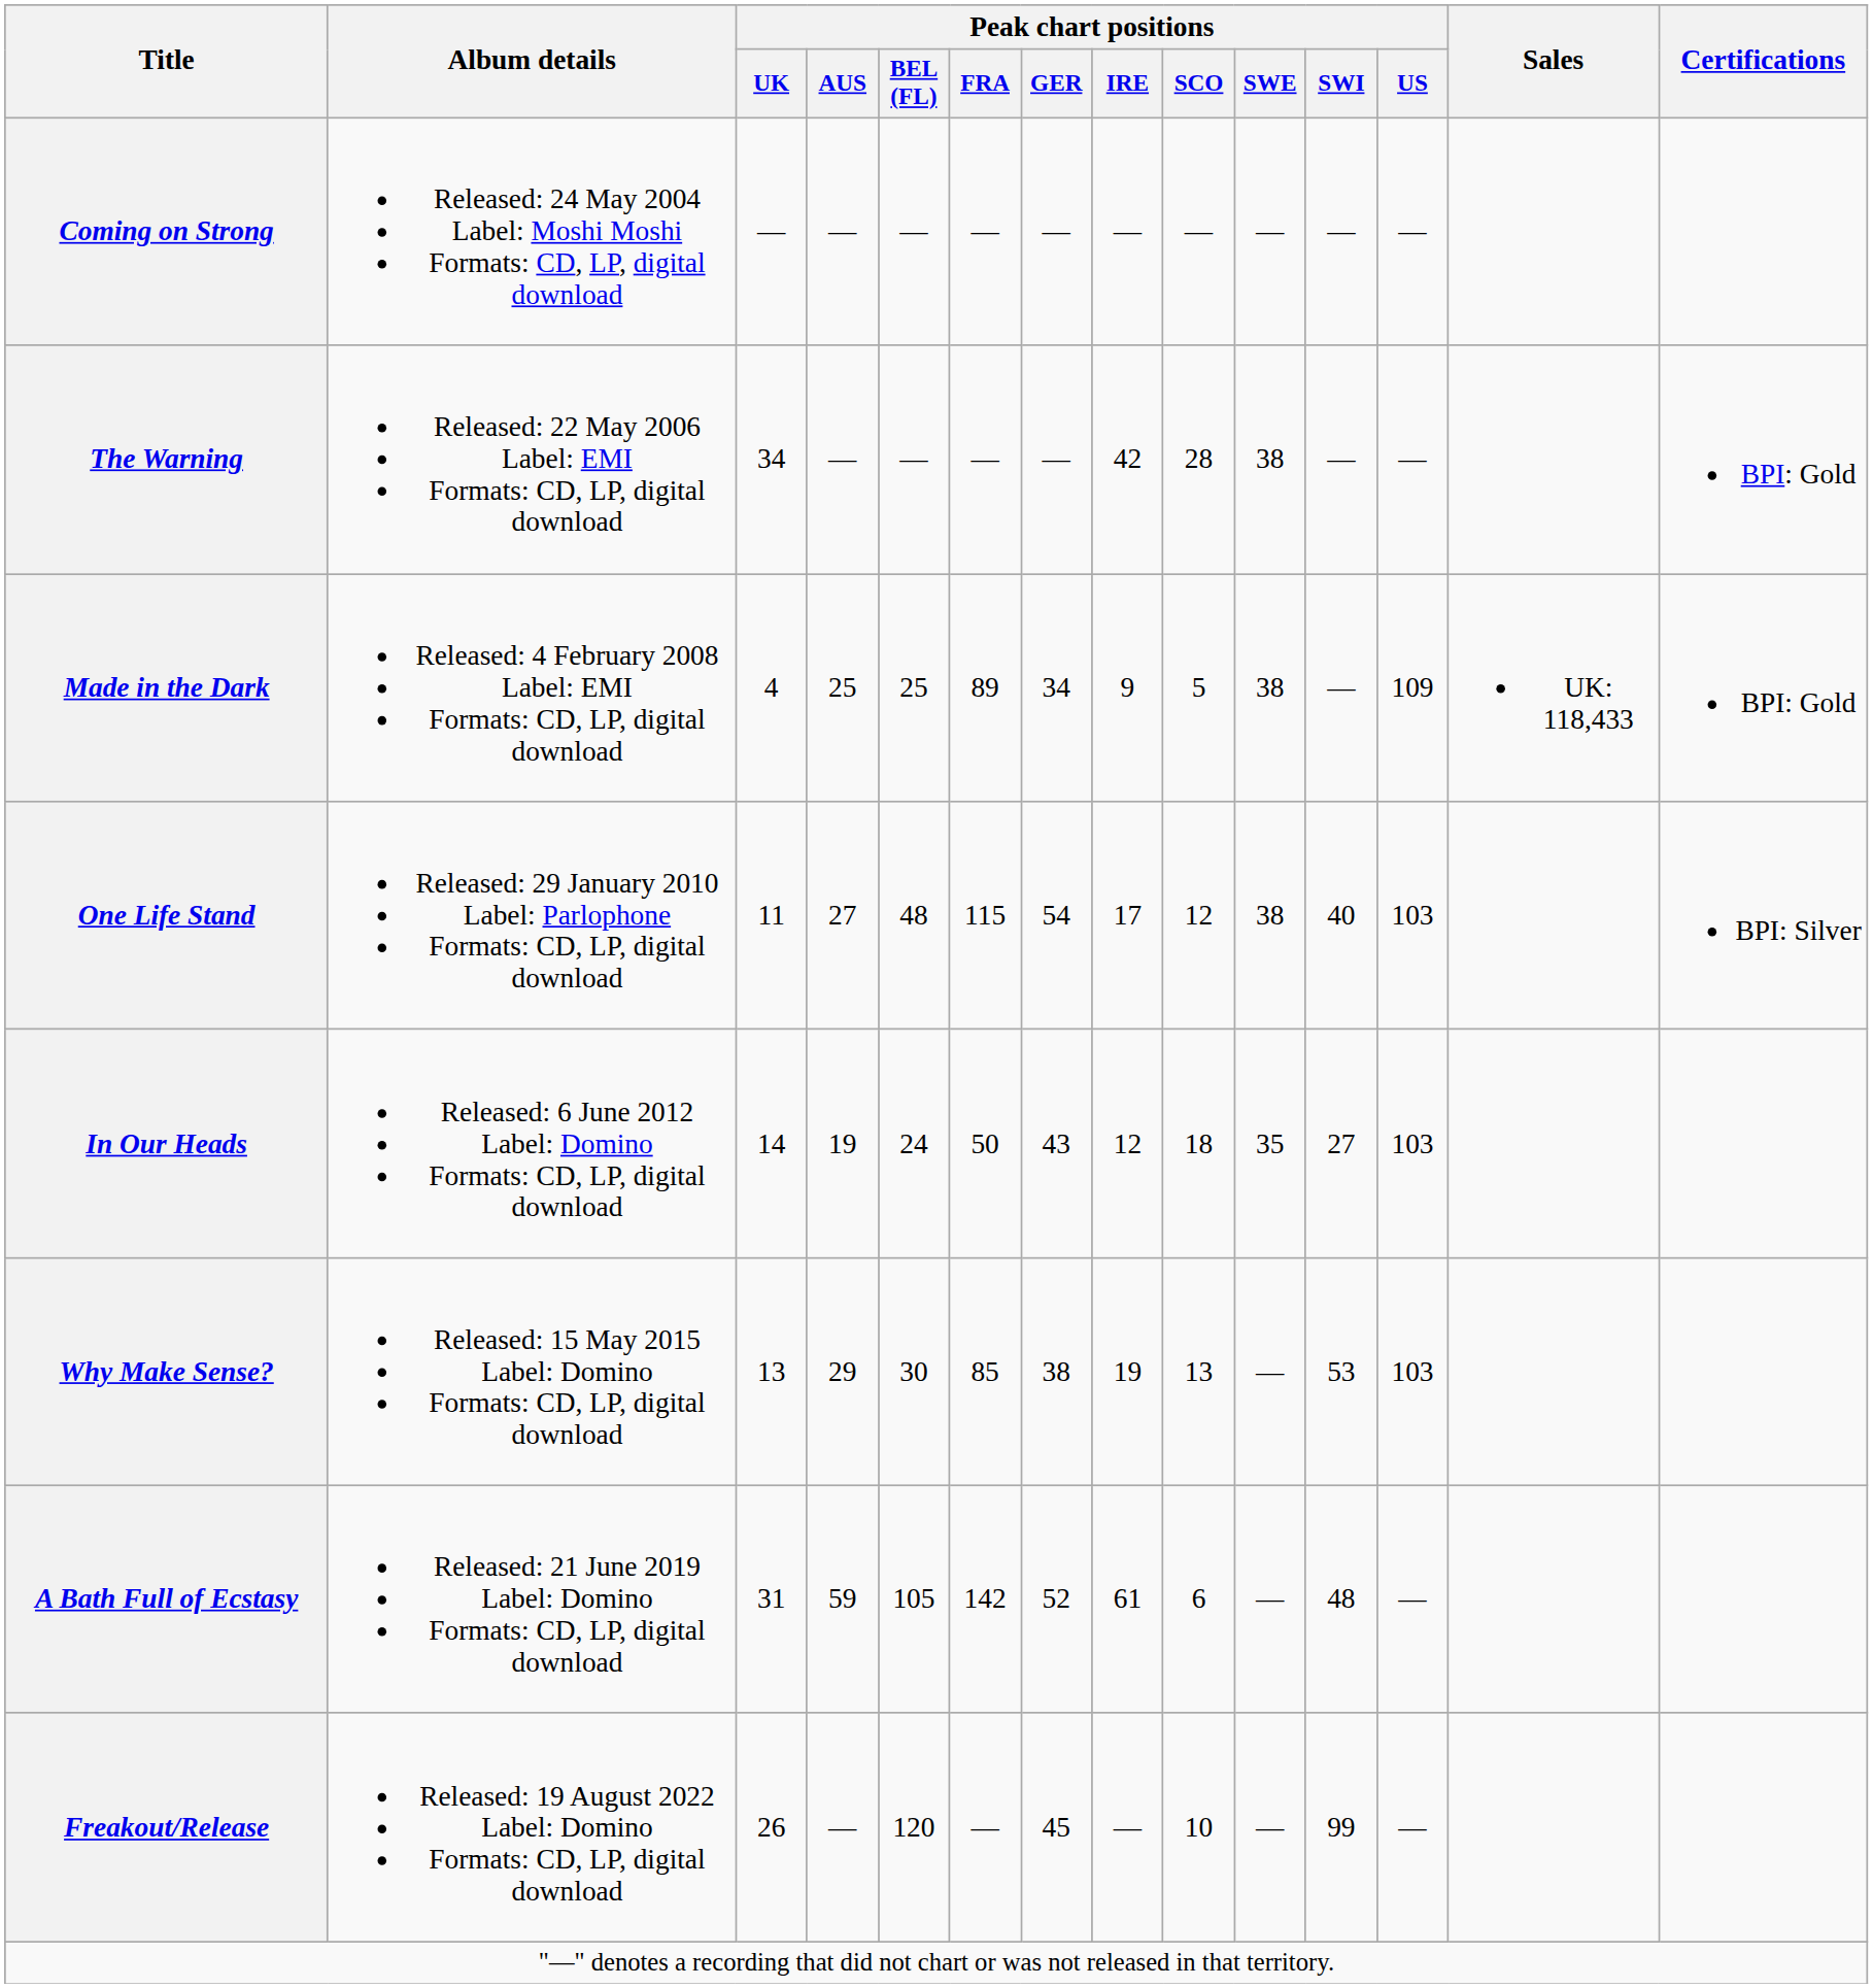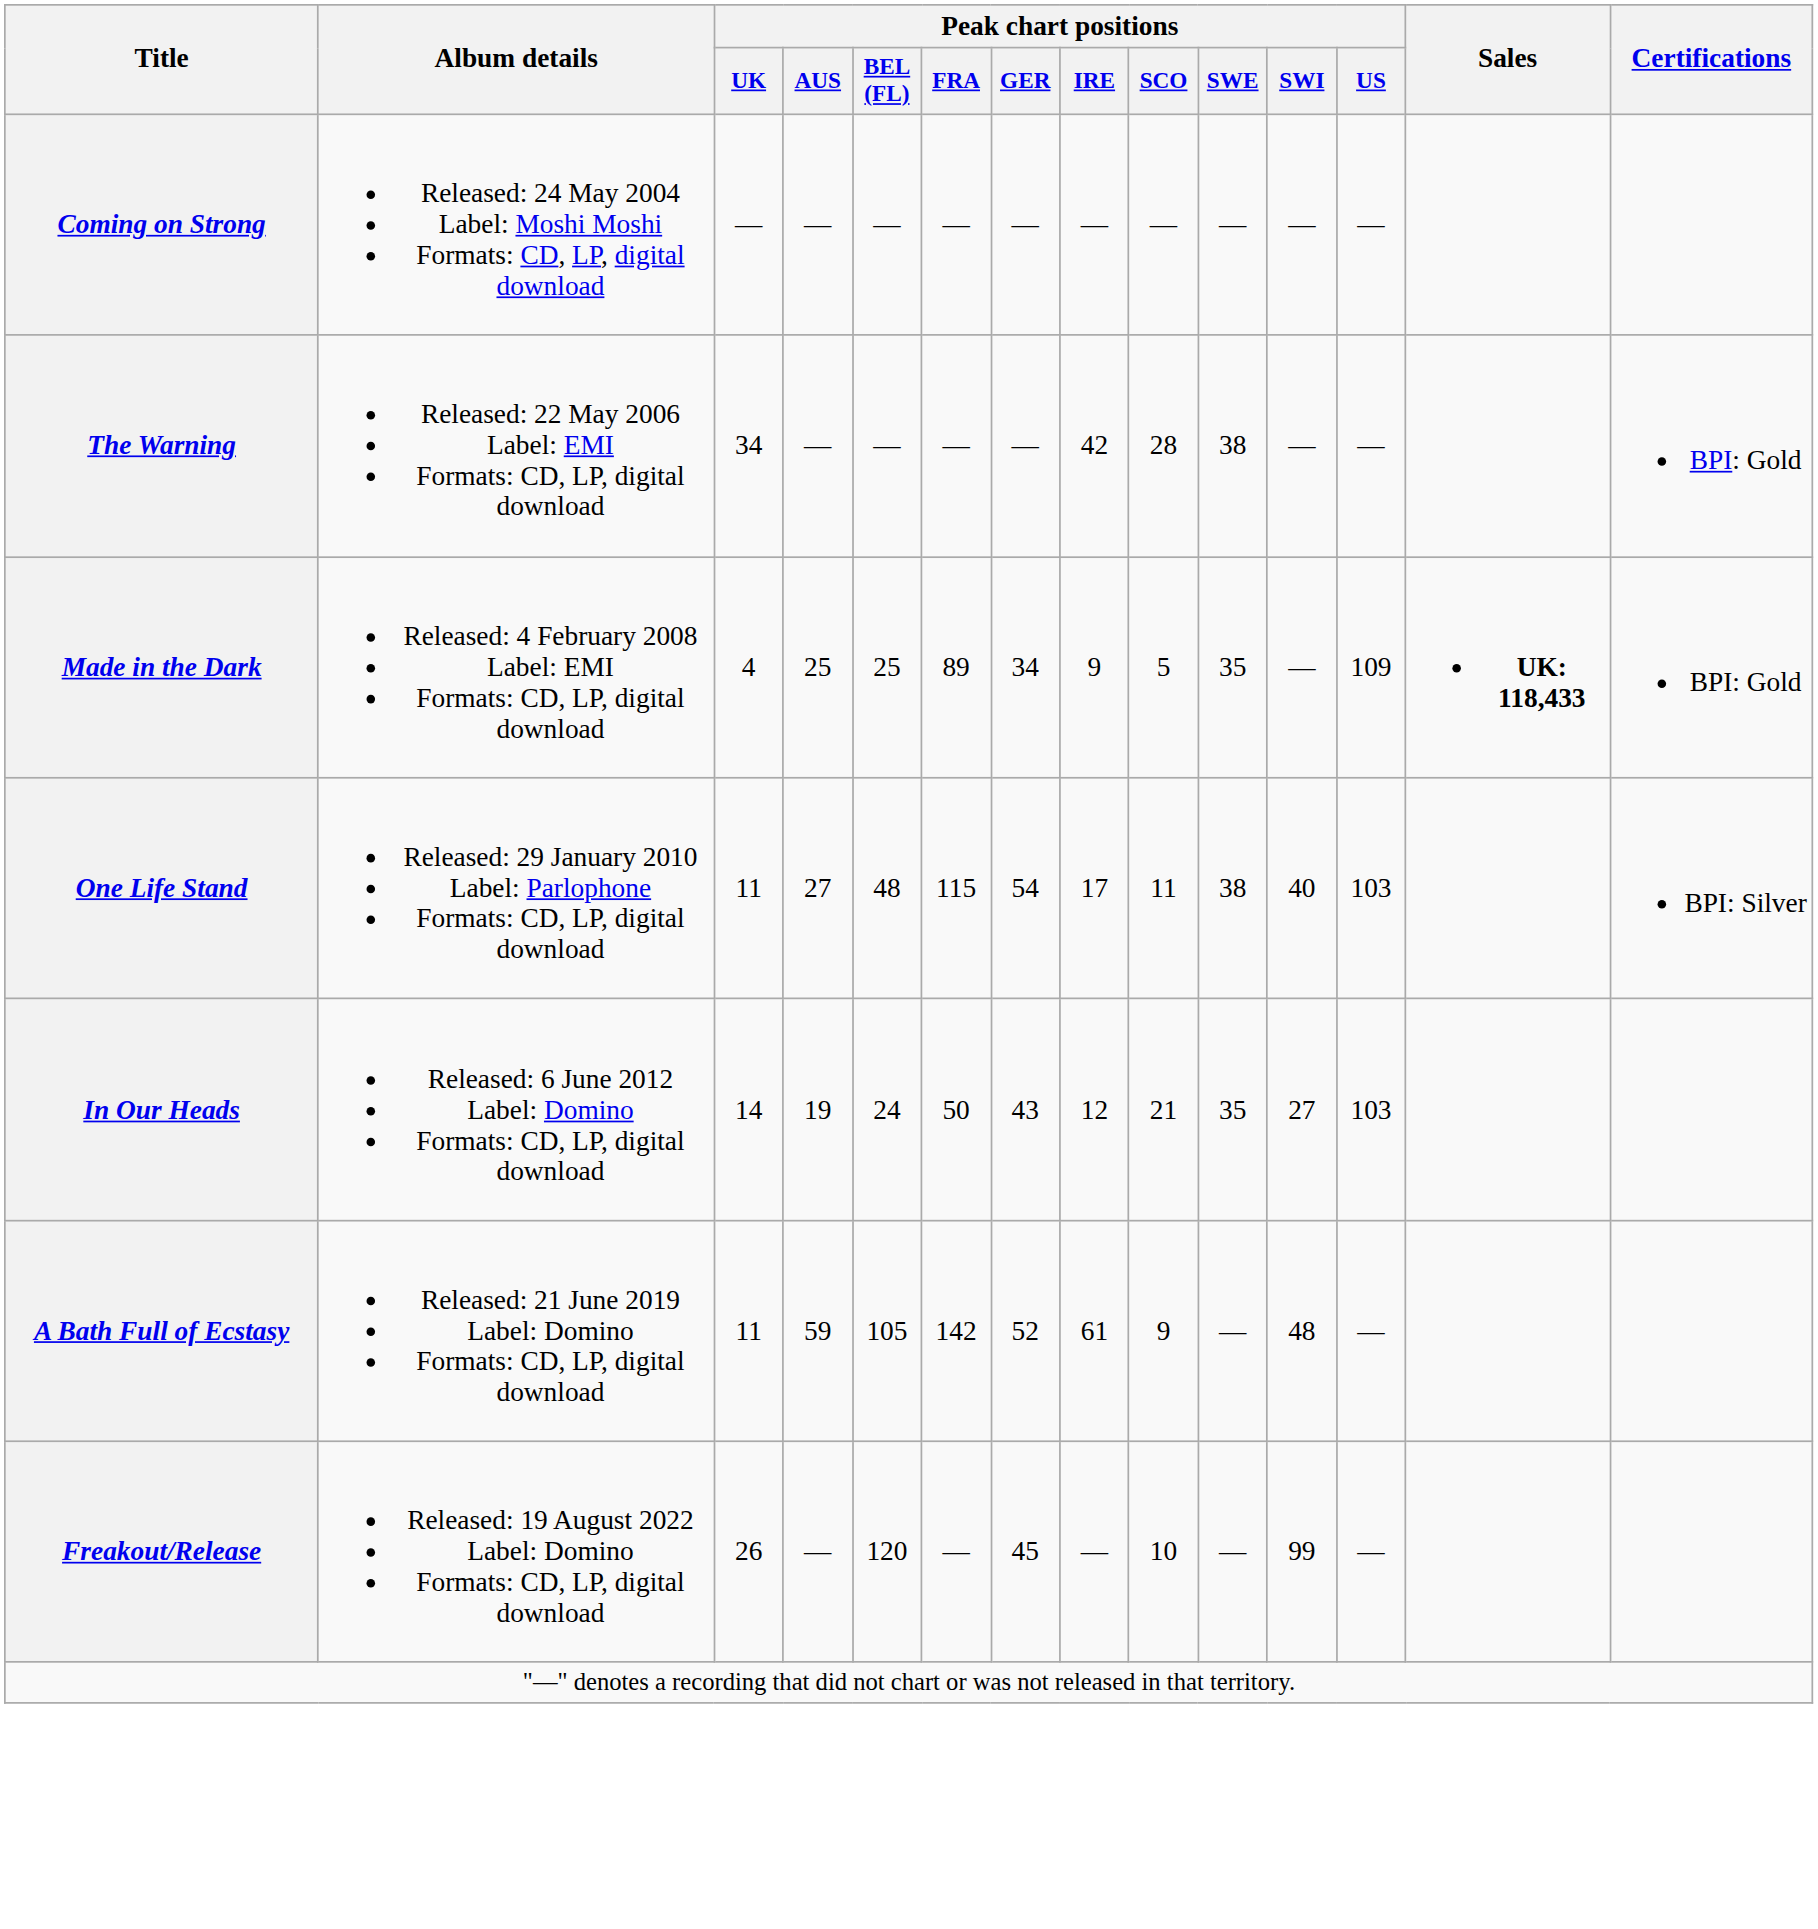Made in the Dark | Peak chart positions / SWE: 38 -> 35
Made in the Dark | Sales: normal -> bold
One Life Stand | Peak chart positions / SCO: 12 -> 11
In Our Heads | Peak chart positions / SCO: 18 -> 21
- row: Why Make Sense? | Released: 15 May 2015 Label: Domino Formats: CD, LP, digital download | 13 | 29 | 30 | 85 | 38 | 19 | 13 | — | 53 | 103
A Bath Full of Ecstasy | Peak chart positions / UK: 31 -> 11
A Bath Full of Ecstasy | Peak chart positions / SCO: 6 -> 9
